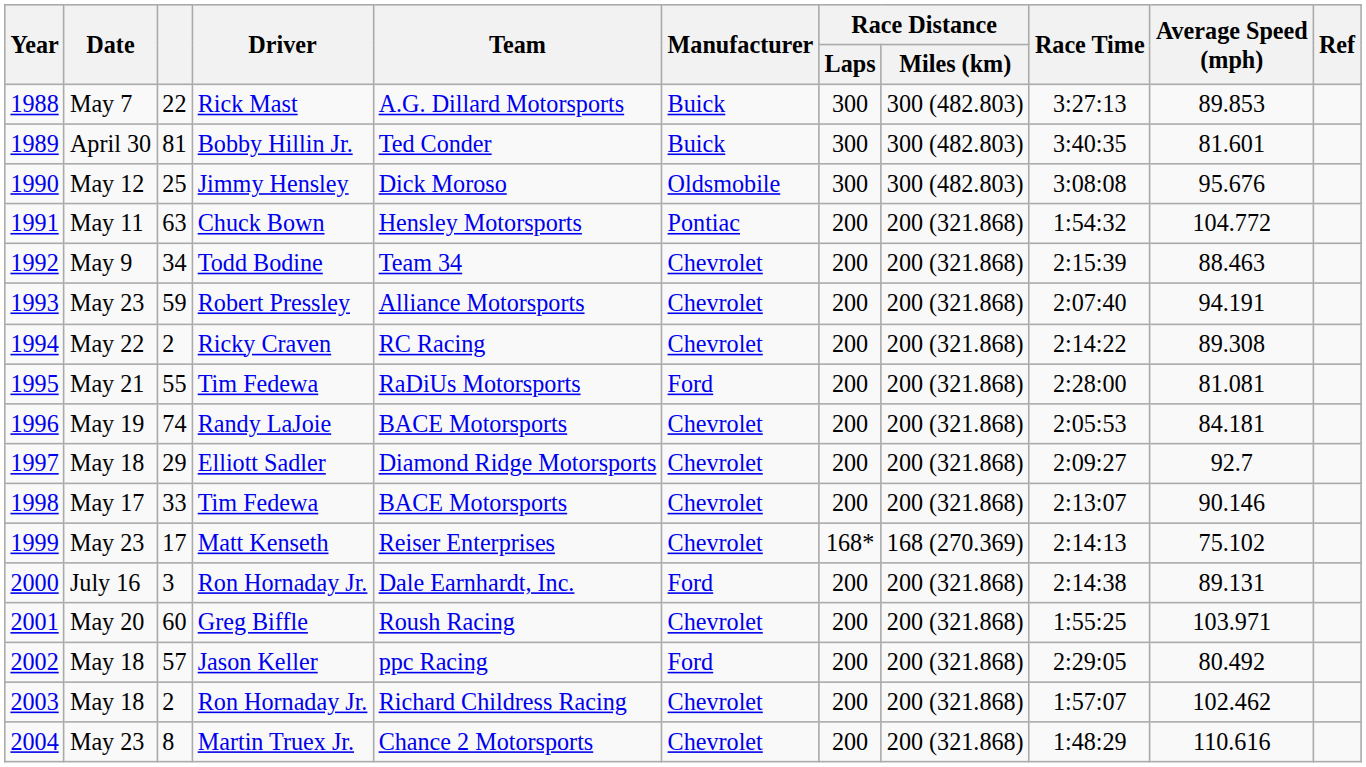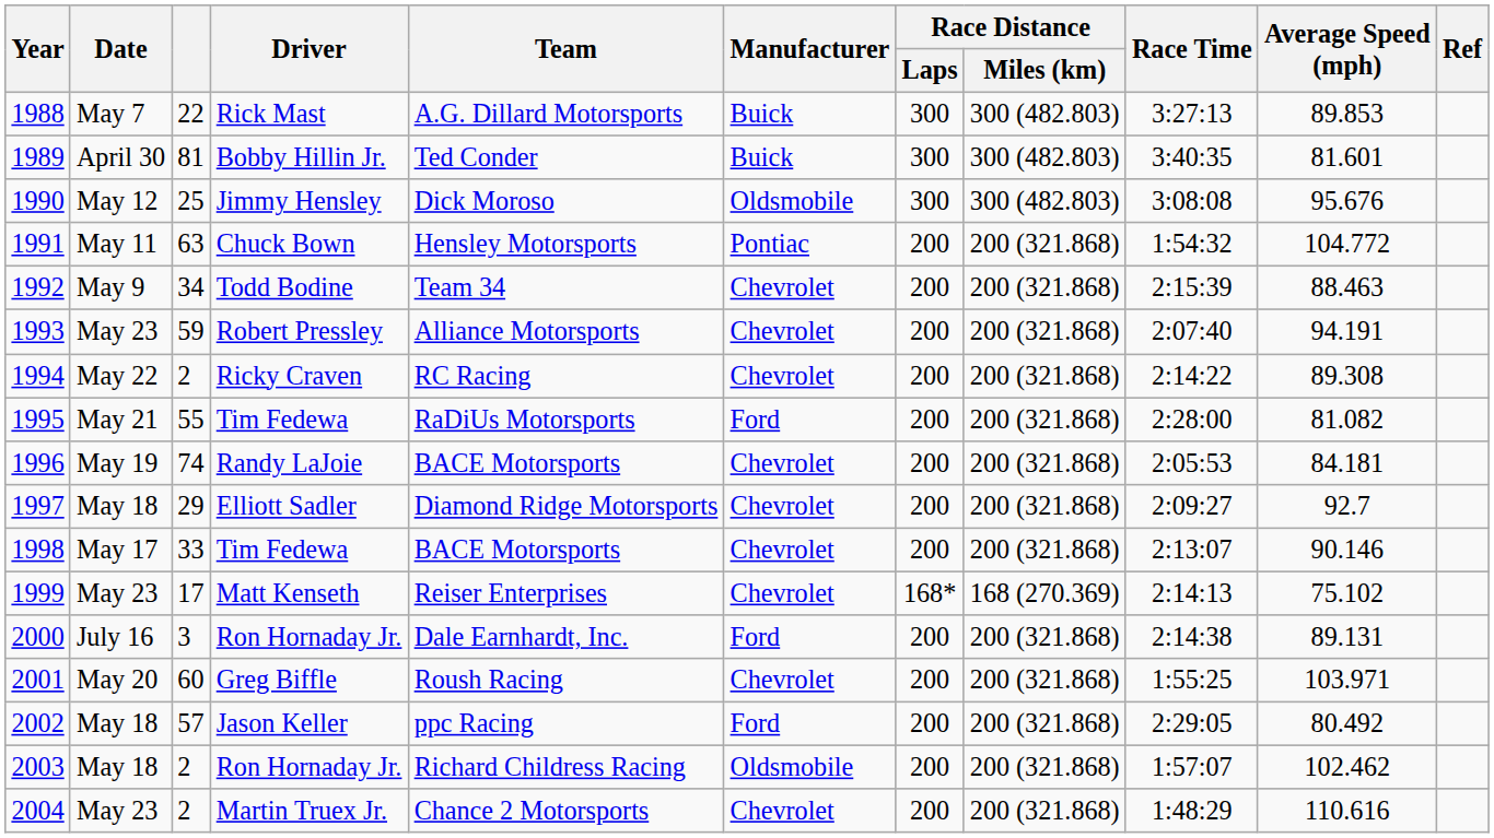1995 | Average Speed (mph): 81.081 -> 81.082
2003 | Manufacturer: Chevrolet -> Oldsmobile
2004 | column 3: 8 -> 2
